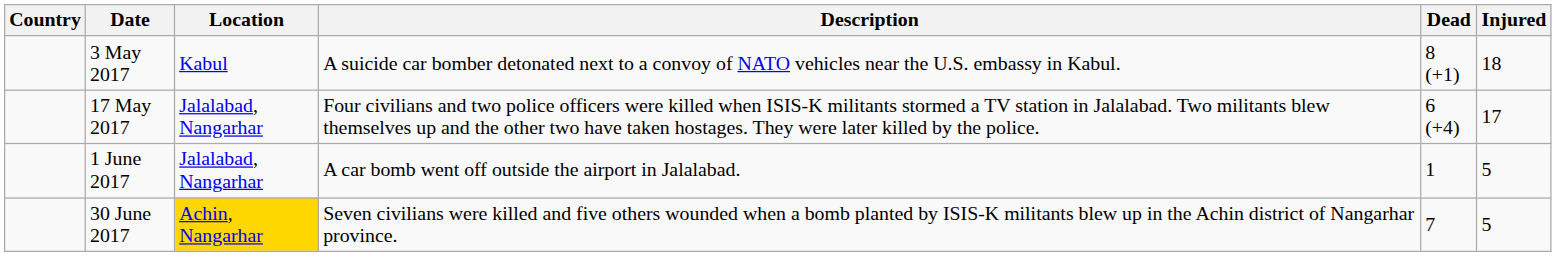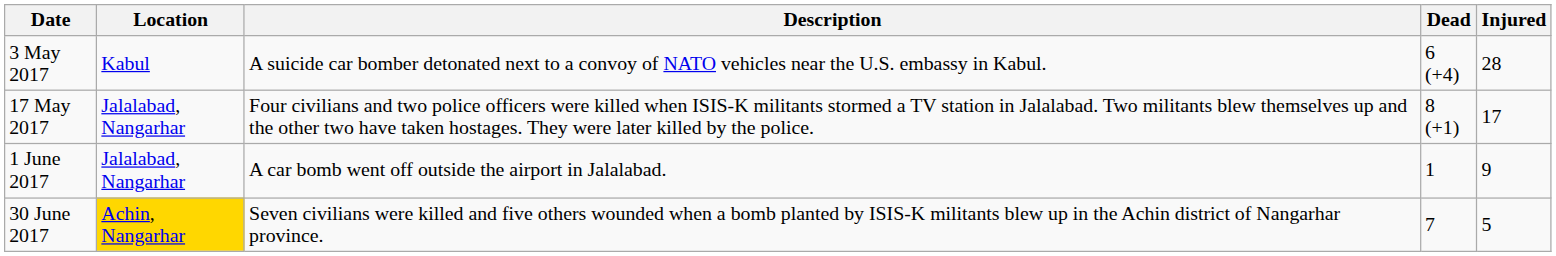- column: Country
3 May 2017 | Dead: 8 (+1) -> 6 (+4)
3 May 2017 | Injured: 18 -> 28
17 May 2017 | Dead: 6 (+4) -> 8 (+1)
1 June 2017 | Injured: 5 -> 9
